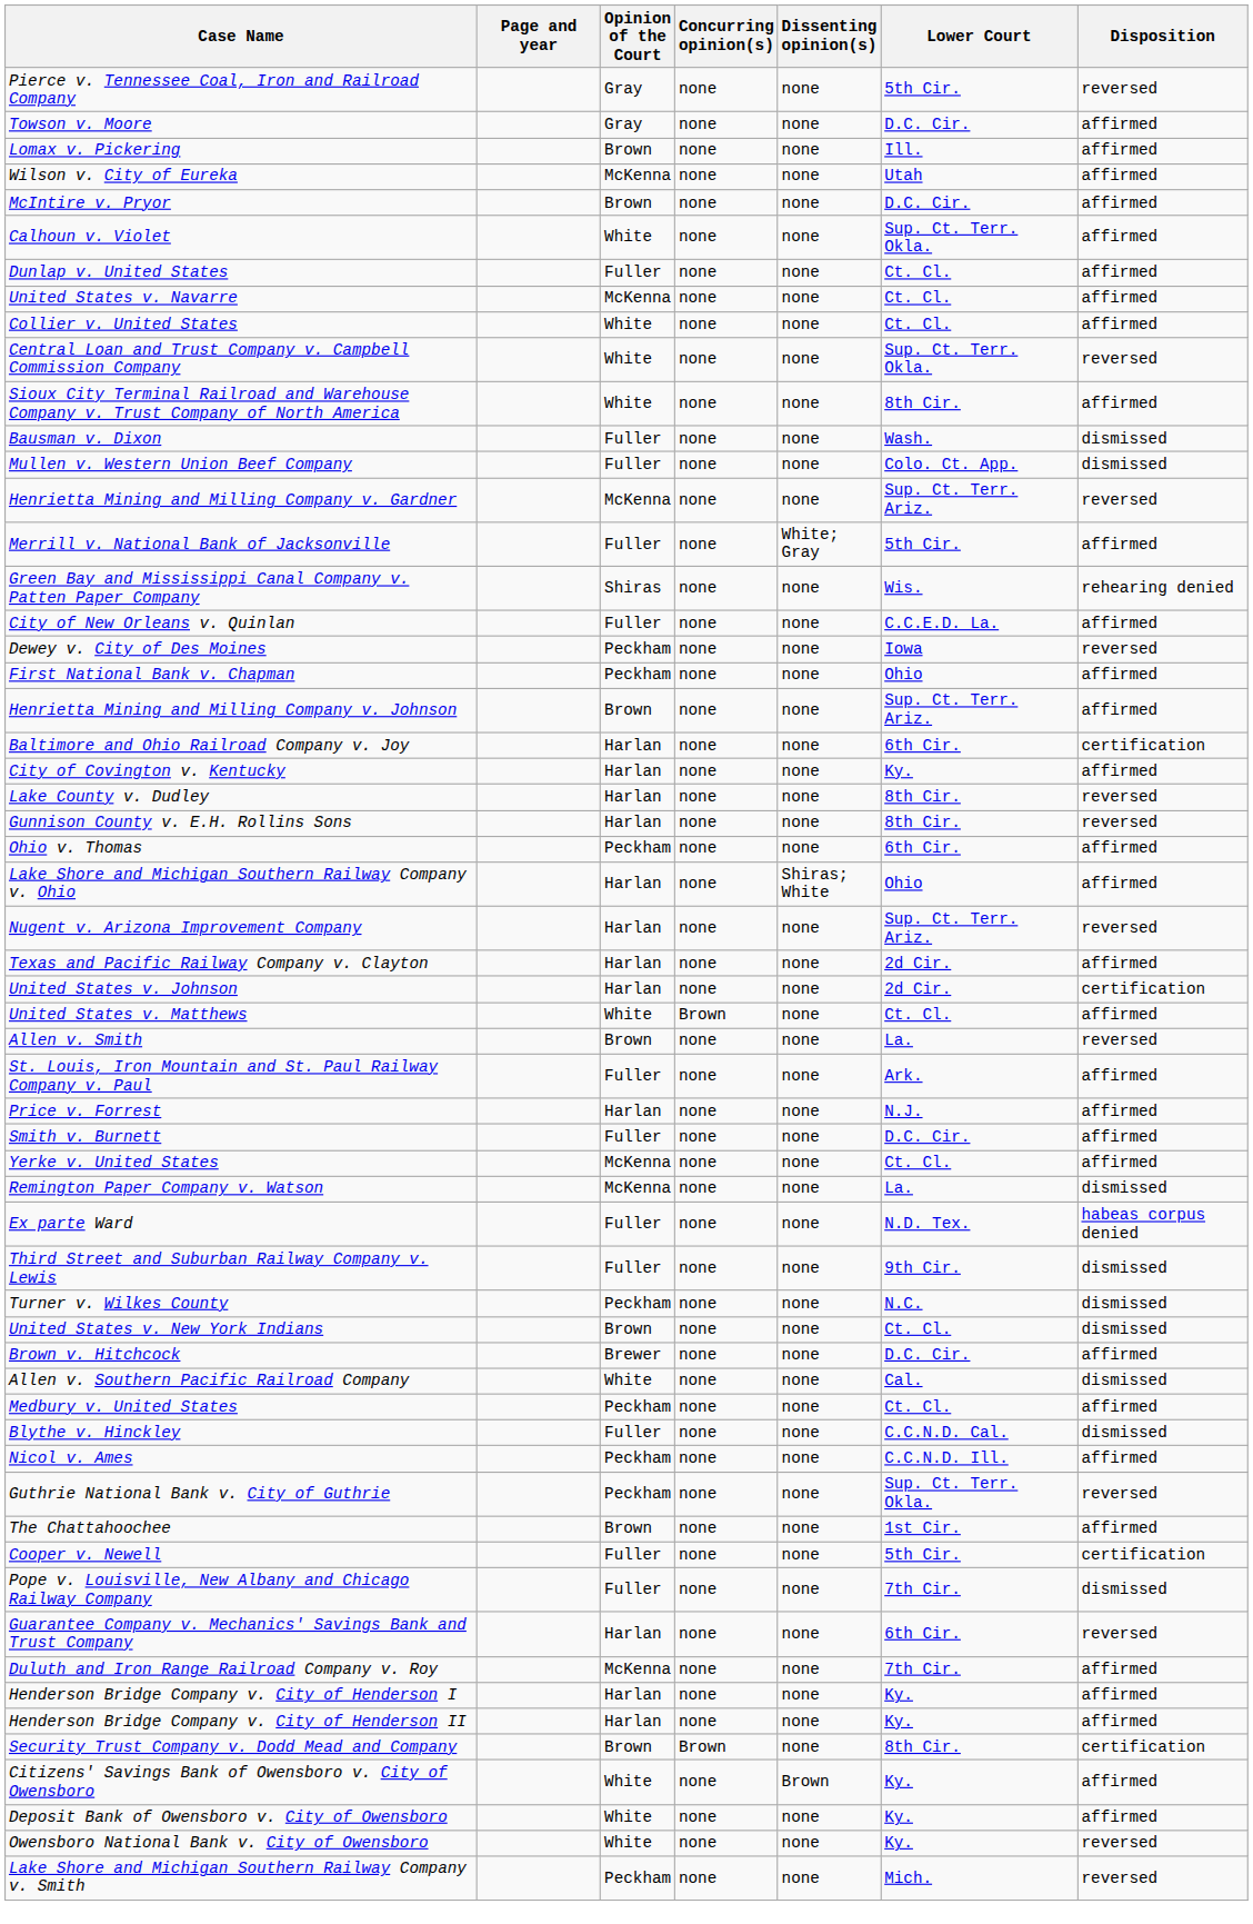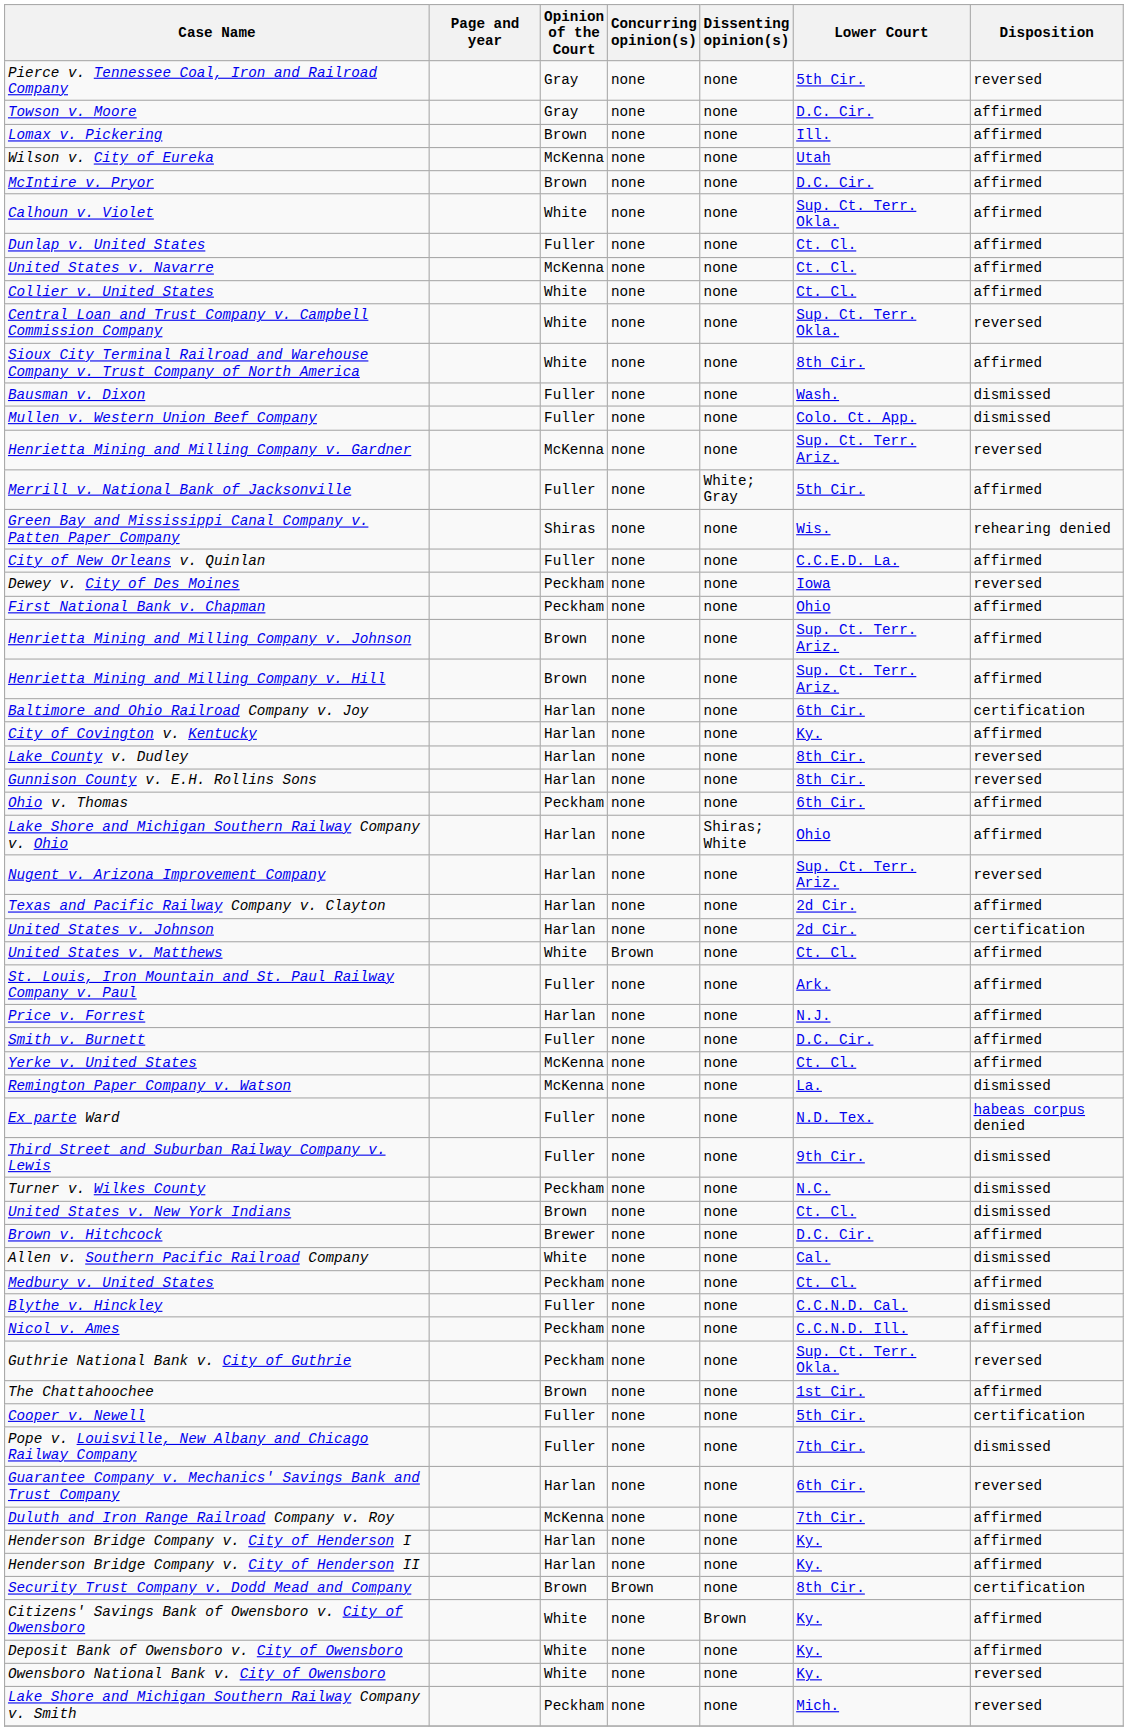+ row: Henrietta Mining and Milling Company v. Hill | Brown | none | none | Sup. Ct. Terr. Ariz. | affirmed
- row: Allen v. Smith | Brown | none | none | La. | reversed
